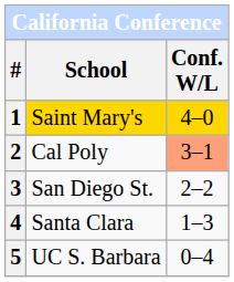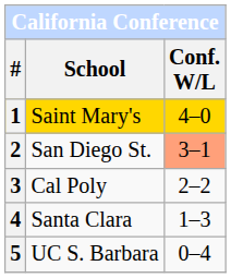2 | School: Cal Poly -> San Diego St.
3 | School: San Diego St. -> Cal Poly
